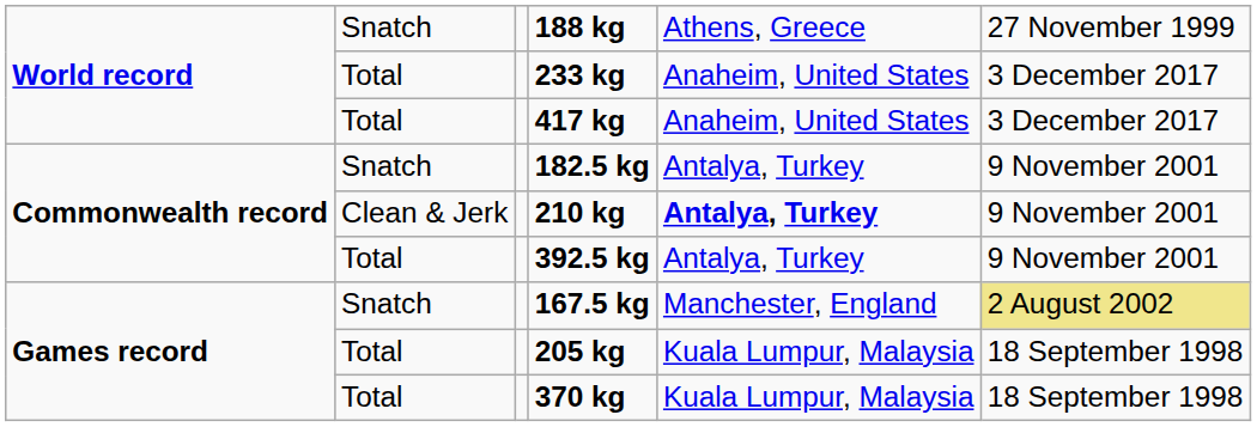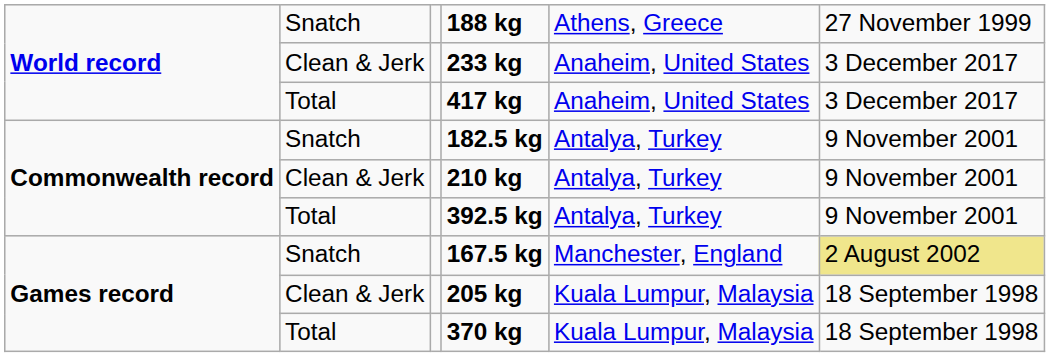233 kg | column 2: Total -> Clean & Jerk
210 kg | column 5: bold -> normal
205 kg | column 2: Total -> Clean & Jerk
